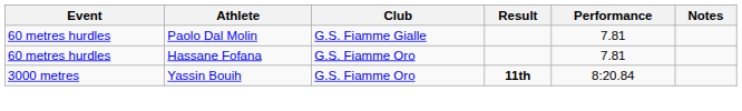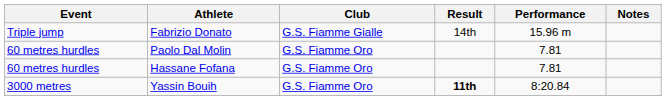+ row: Triple jump | Fabrizio Donato | G.S. Fiamme Gialle | 14th | 15.96 m
Paolo Dal Molin | Club: G.S. Fiamme Gialle -> G.S. Fiamme Oro
